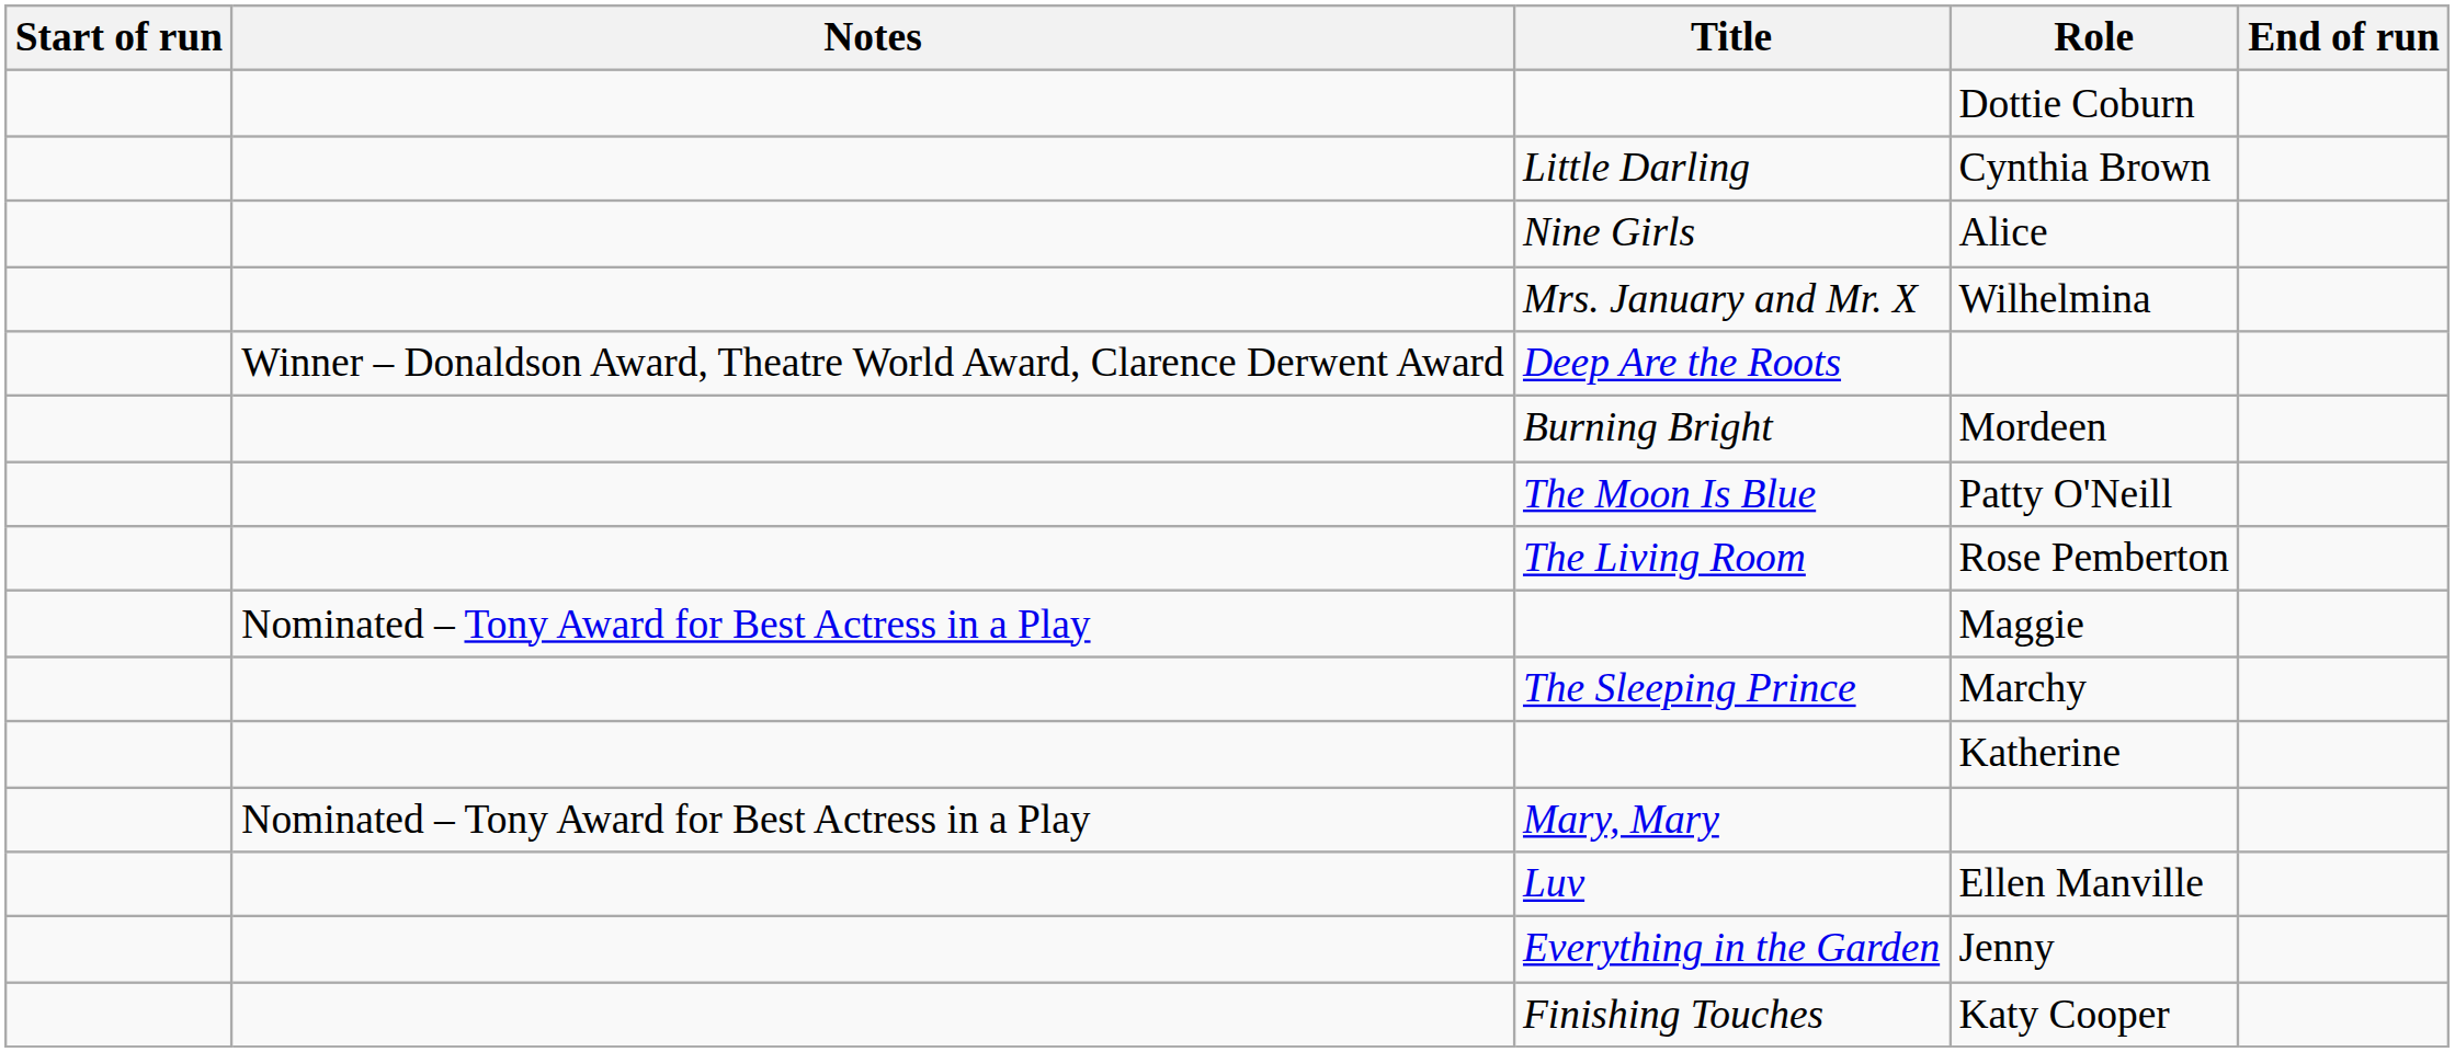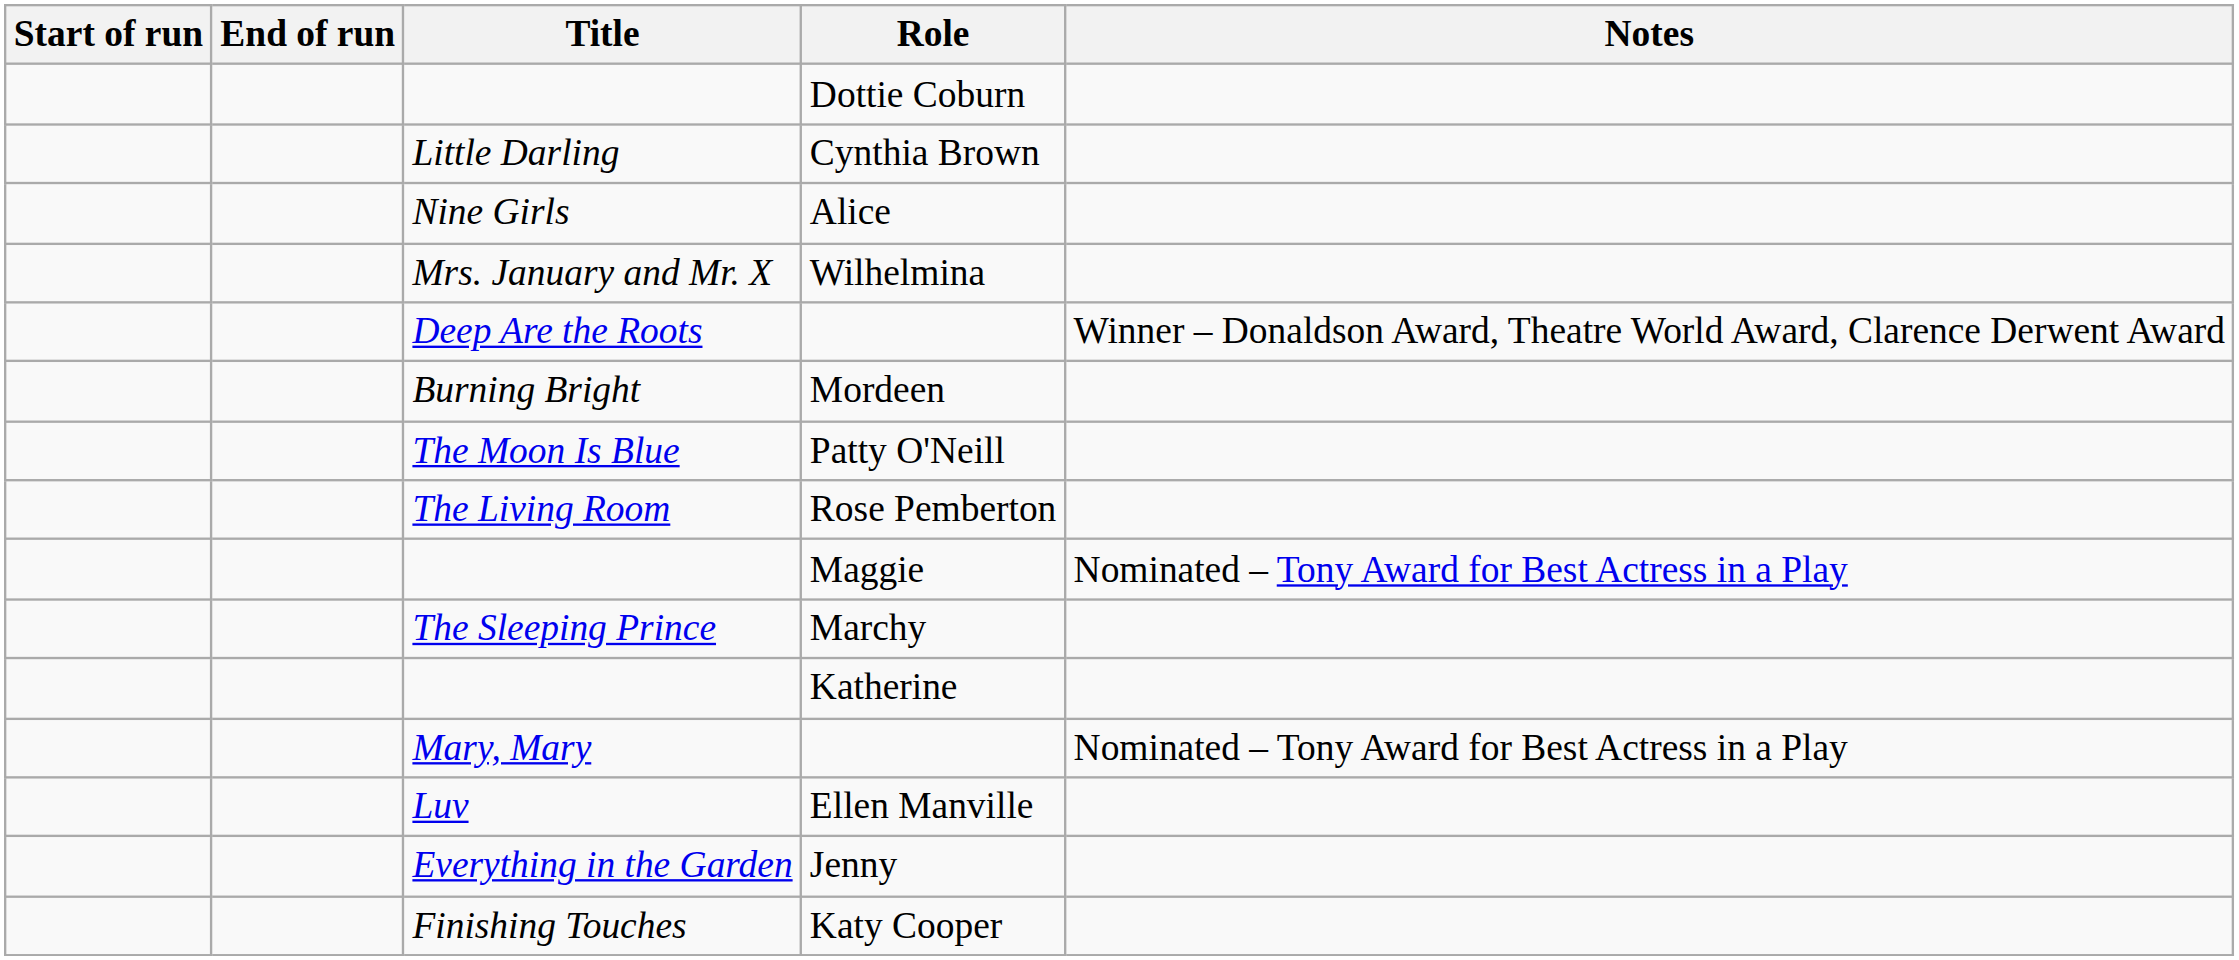columns swapped: End of run <-> Notes
